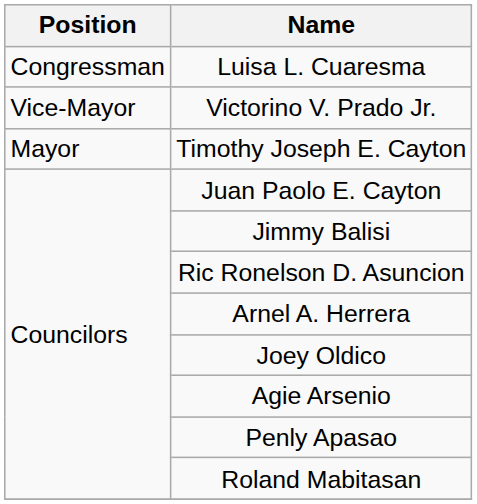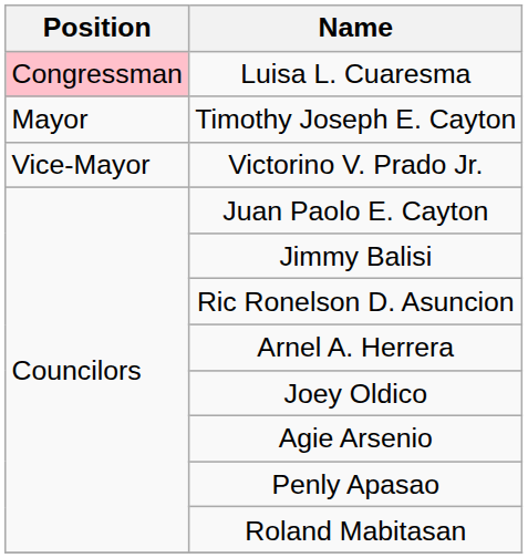Luisa L. Cuaresma | Position: no background -> pink background
rows swapped: Timothy Joseph E. Cayton <-> Victorino V. Prado Jr.
